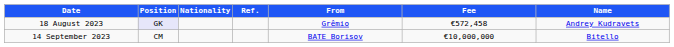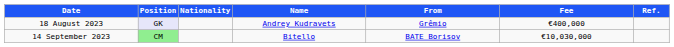columns swapped: Name <-> Ref.
18 August 2023 | Fee: €572,458 -> €400,000
14 September 2023 | Position: no background -> lightgreen background
14 September 2023 | Fee: €10,000,000 -> €10,030,000
